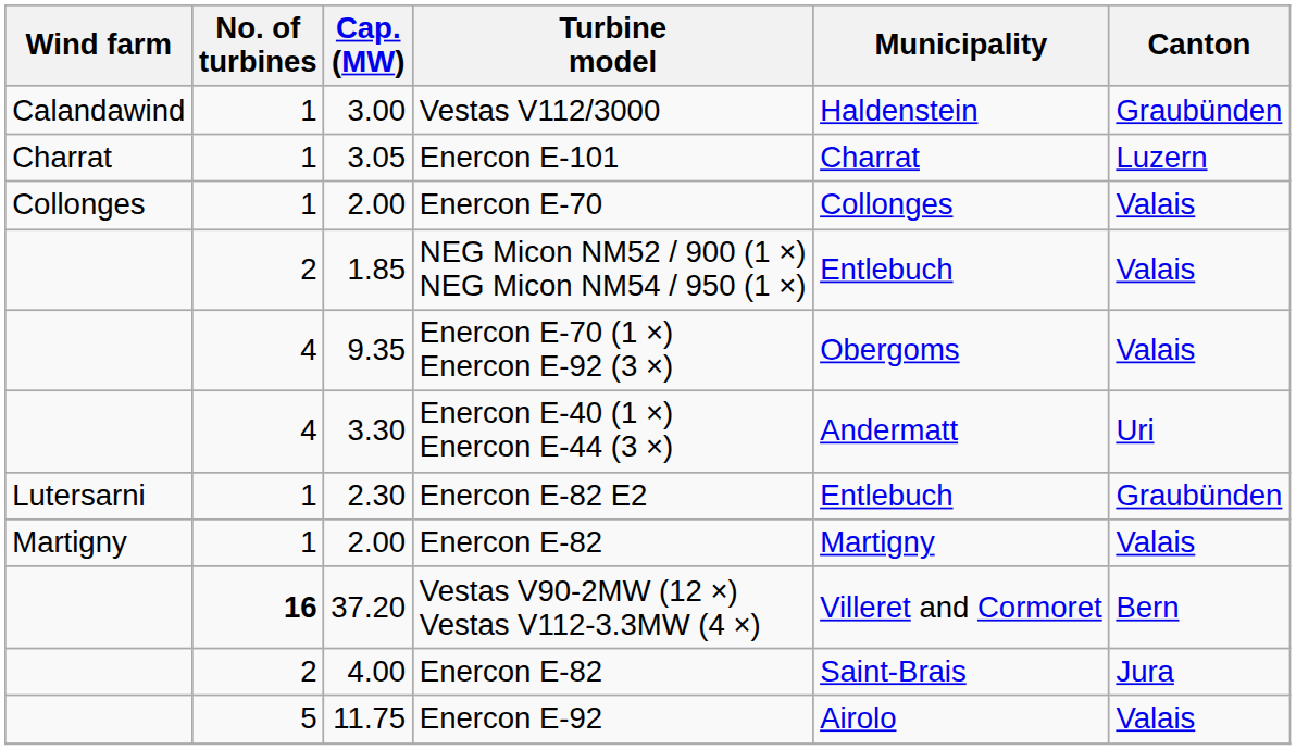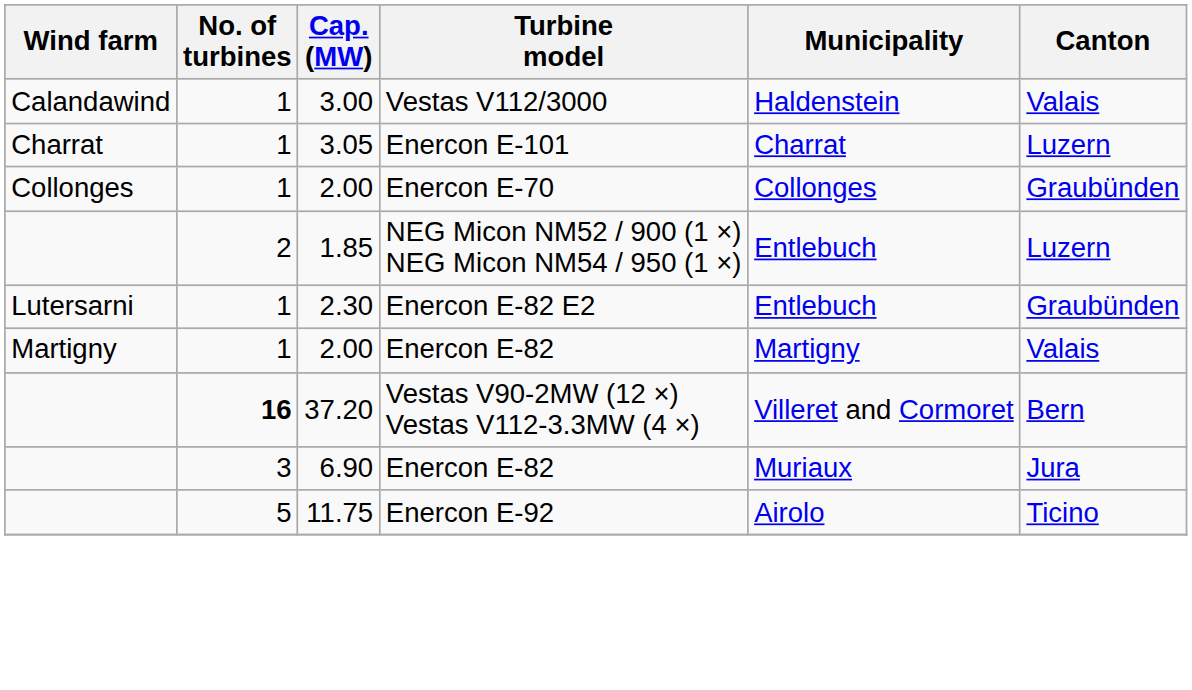3.00 | Canton: Graubünden -> Valais
2.00 / Enercon E-70 | Canton: Valais -> Graubünden
1.85 | Canton: Valais -> Luzern
- row: 4 | 9.35 | Enercon E-70 (1 ×) Enercon E-92 (3 ×) | Obergoms | Valais
- row: 4 | 3.30 | Enercon E-40 (1 ×) Enercon E-44 (3 ×) | Andermatt | Uri
+ row: 3 | 6.90 | Enercon E-82 | Muriaux | Jura
- row: 2 | 4.00 | Enercon E-82 | Saint-Brais | Jura
11.75 | Canton: Valais -> Ticino
